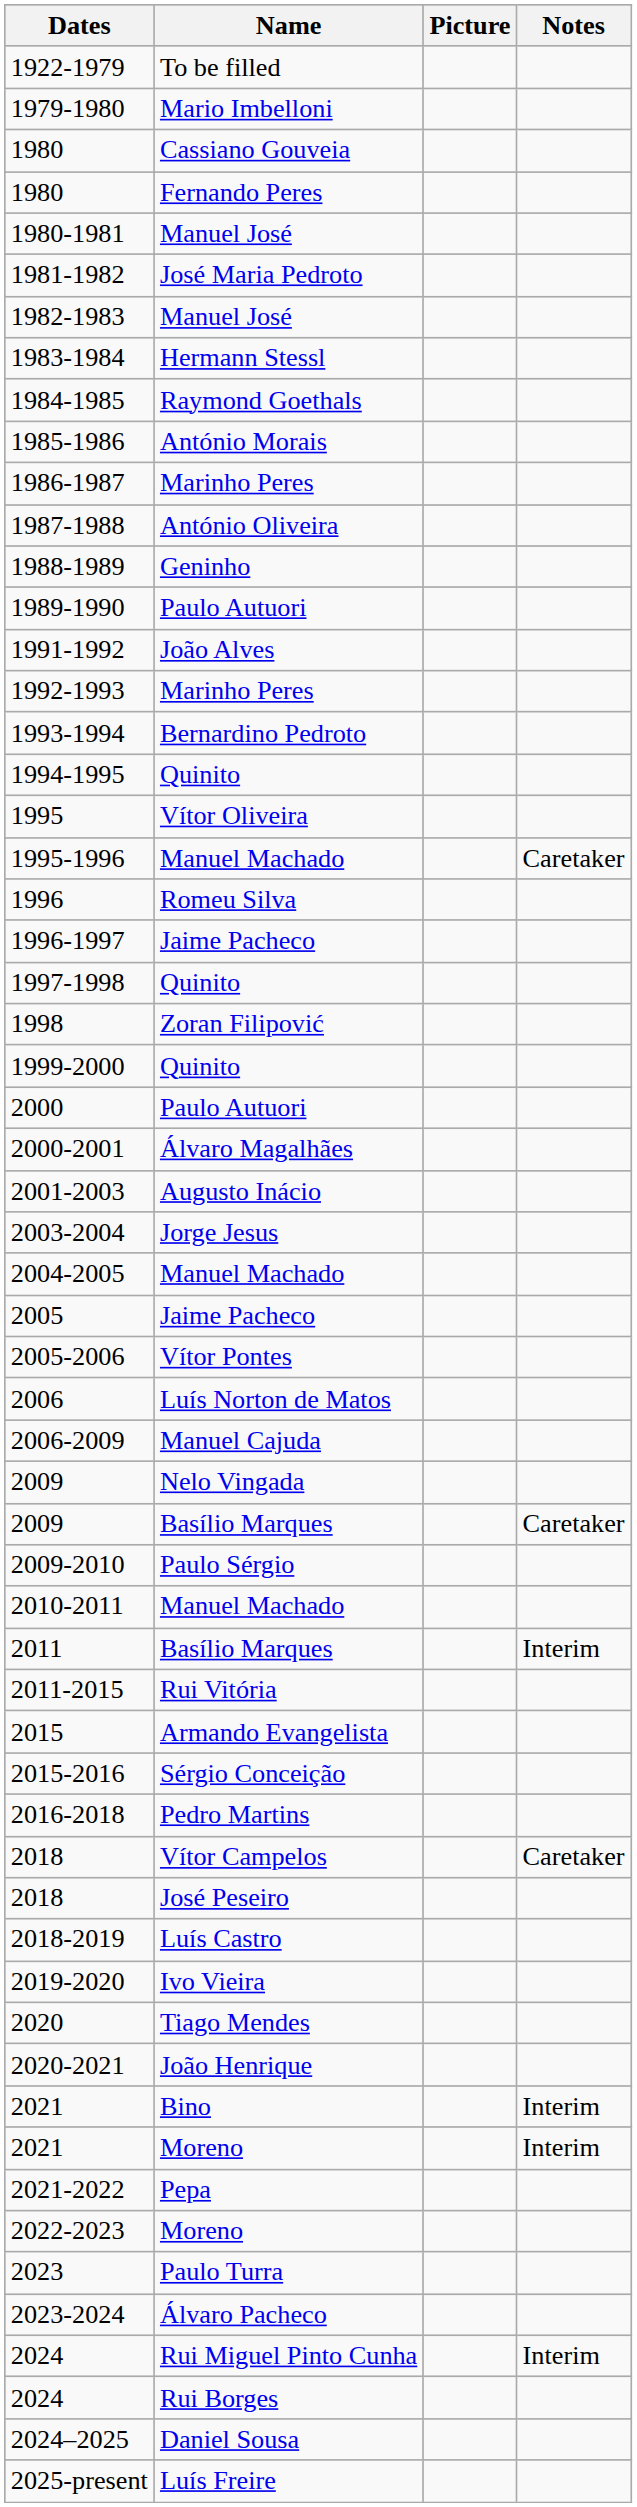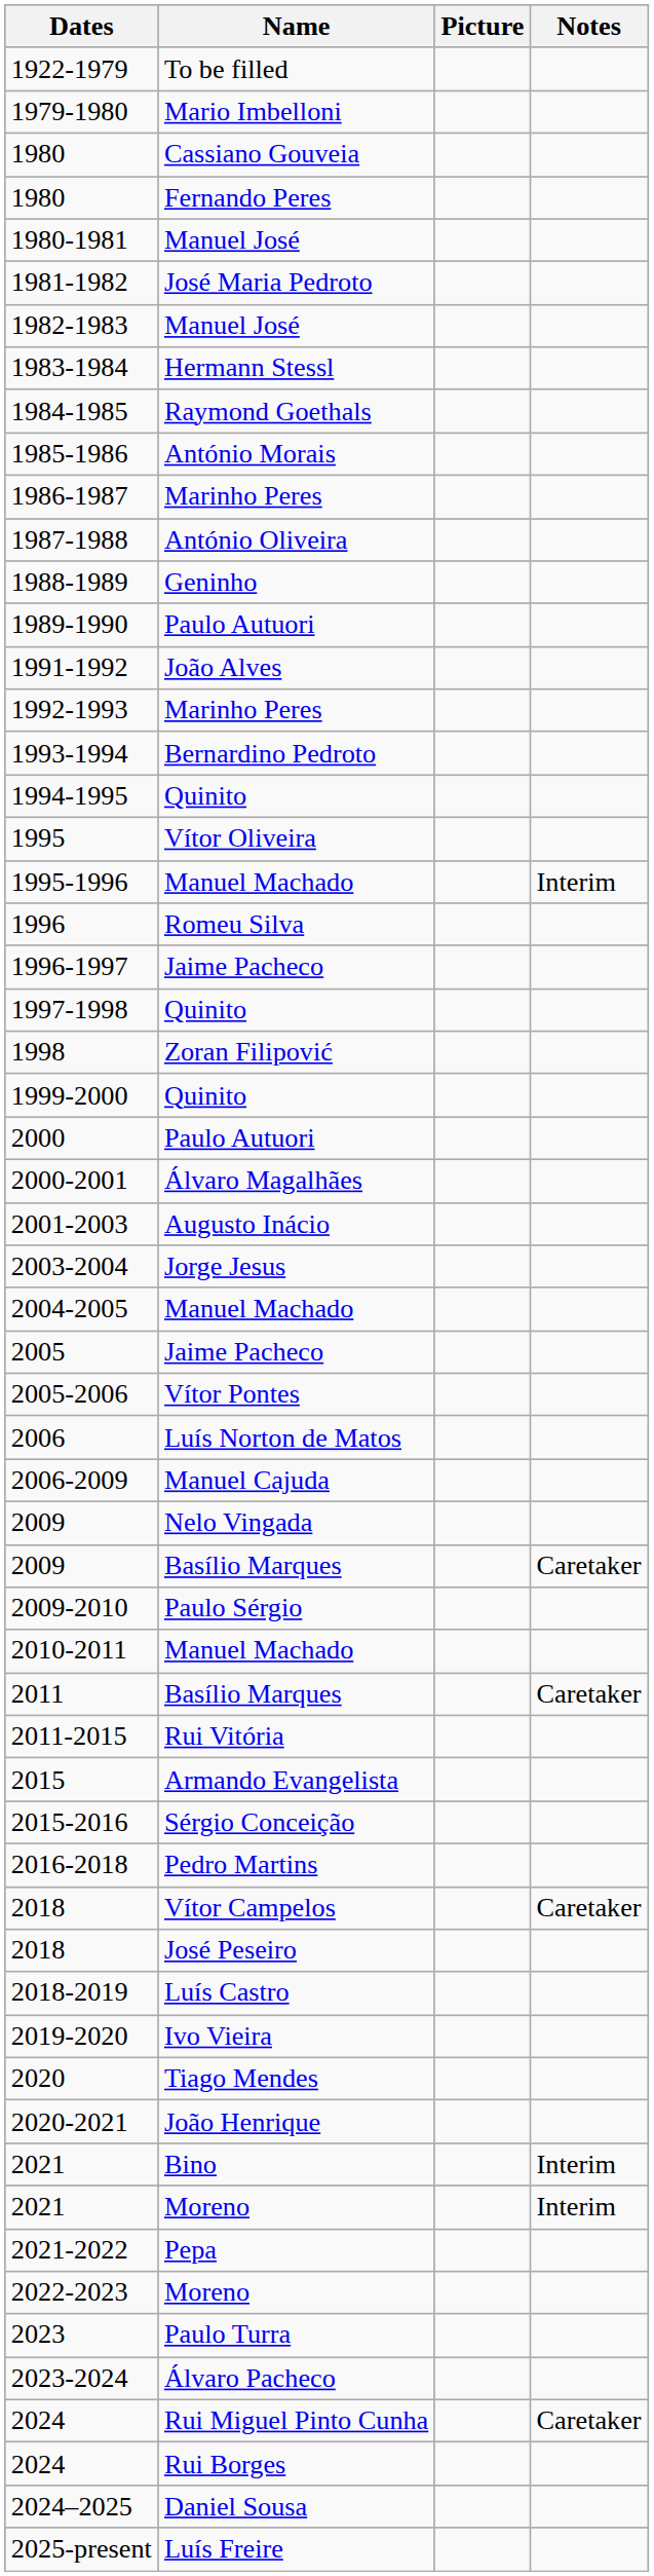1995-1996 | Notes: Caretaker -> Interim
2011 | Notes: Interim -> Caretaker
2024 / Rui Miguel Pinto Cunha | Notes: Interim -> Caretaker
